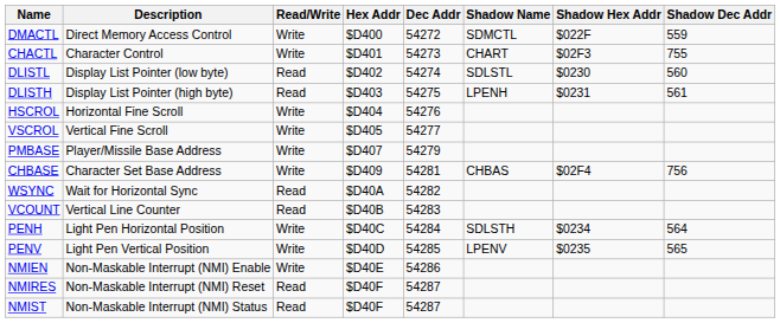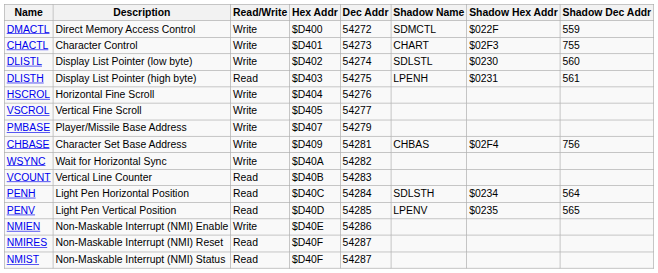DLISTL | Read/Write: Read -> Write
WSYNC | Read/Write: Read -> Write
PENH | Read/Write: Write -> Read
PENV | Read/Write: Write -> Read
